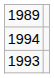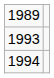rows swapped: 1993 <-> 1994
